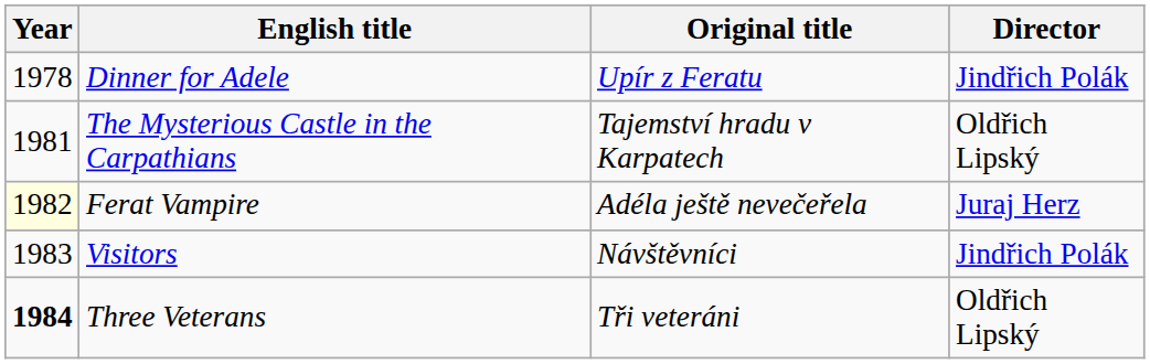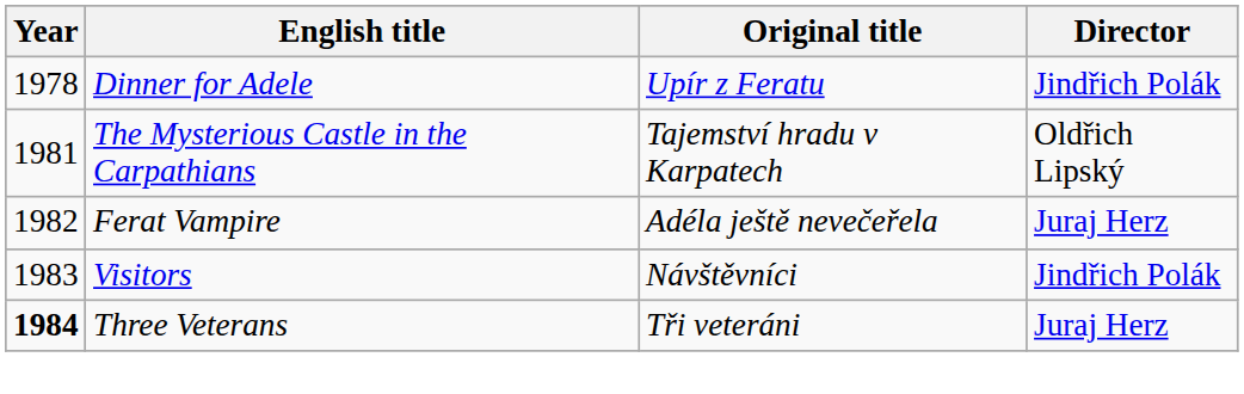Ferat Vampire | Year: lightyellow background -> no background
Three Veterans | Director: Oldřich Lipský -> Juraj Herz
